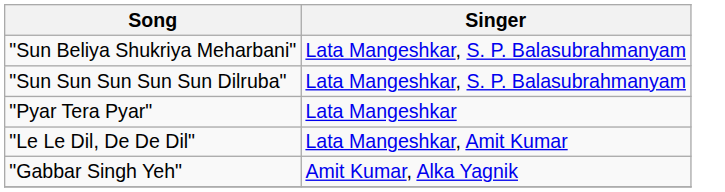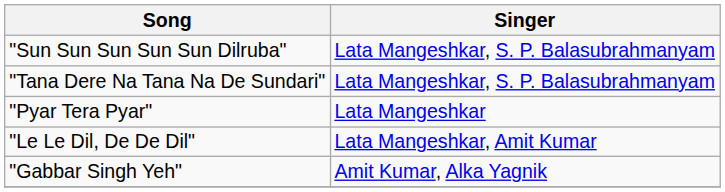- row: "Sun Beliya Shukriya Meharbani" | Lata Mangeshkar, S. P. Balasubrahmanyam
+ row: "Tana Dere Na Tana Na De Sundari" | Lata Mangeshkar, S. P. Balasubrahmanyam
